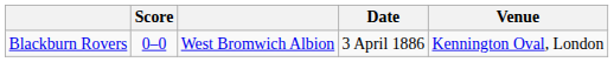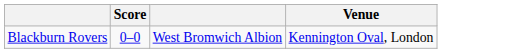- column: Date | 3 April 1886
